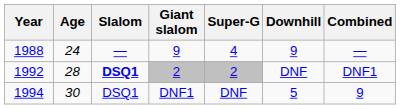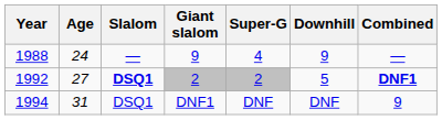1992 | Age: 28 -> 27
1992 | Downhill: DNF -> 5
1992 | Combined: normal -> bold
1994 | Age: 30 -> 31
1994 | Downhill: 5 -> DNF
